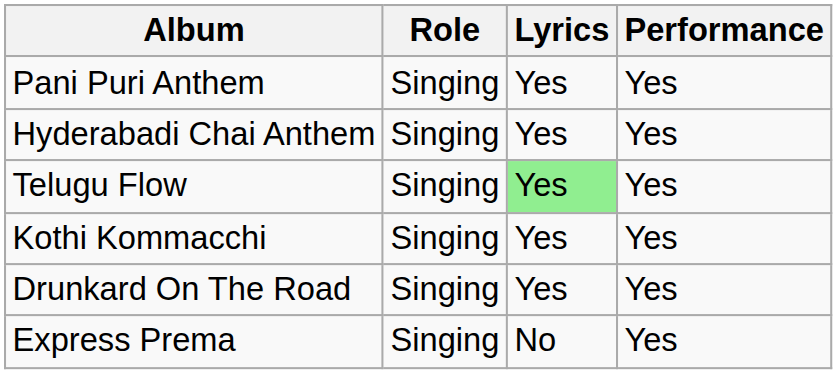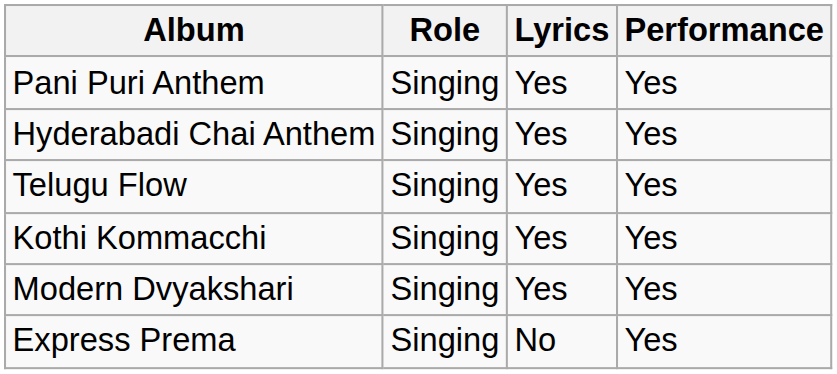Telugu Flow | Lyrics: lightgreen background -> no background
+ row: Modern Dvyakshari | Singing | Yes | Yes
- row: Drunkard On The Road | Singing | Yes | Yes
